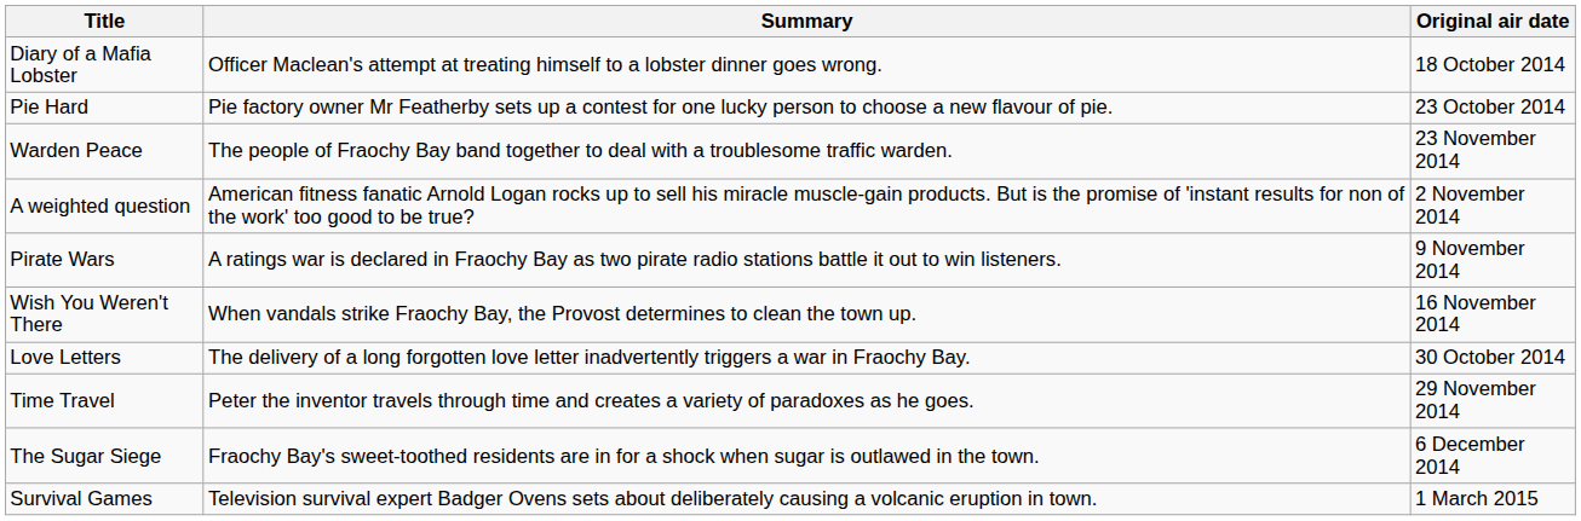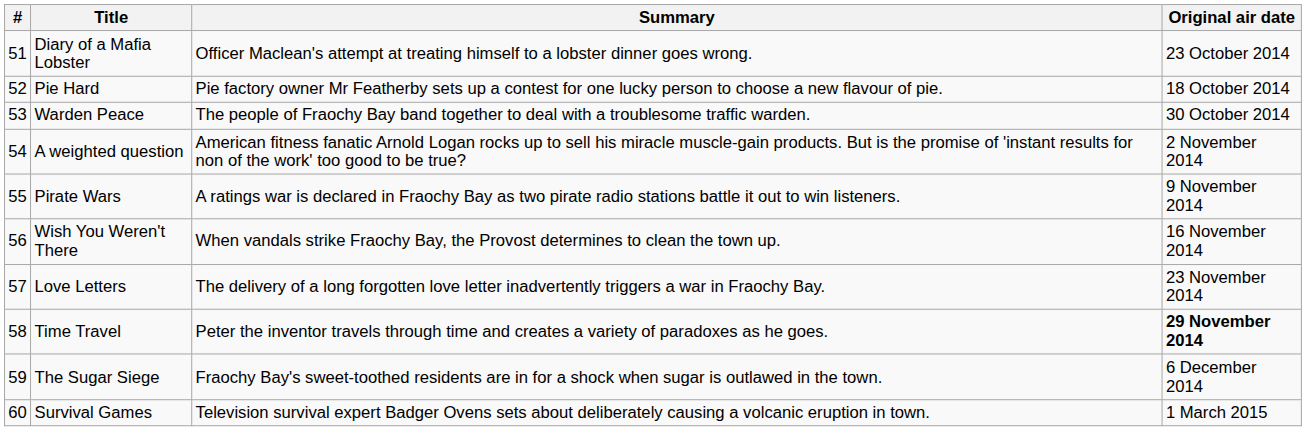+ column: # | 51 | 52 | 53 | 54 | 55 | 56 | 57 | 58 | 59 | 60
Diary of a Mafia Lobster | Original air date: 18 October 2014 -> 23 October 2014
Pie Hard | Original air date: 23 October 2014 -> 18 October 2014
Warden Peace | Original air date: 23 November 2014 -> 30 October 2014
Love Letters | Original air date: 30 October 2014 -> 23 November 2014
Time Travel | Original air date: normal -> bold
